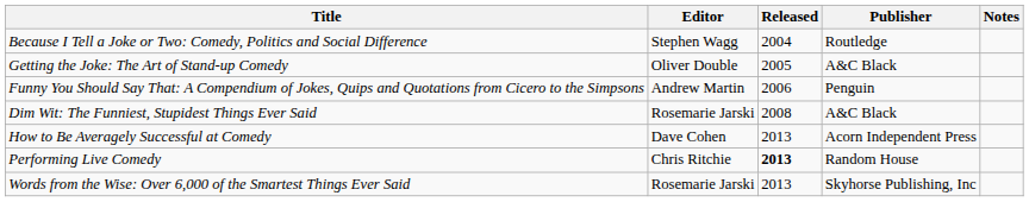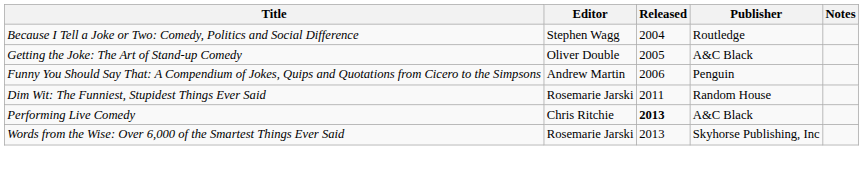Dim Wit: The Funniest, Stupidest Things Ever Said | Released: 2008 -> 2011
Dim Wit: The Funniest, Stupidest Things Ever Said | Publisher: A&C Black -> Random House
- row: How to Be Averagely Successful at Comedy | Dave Cohen | 2013 | Acorn Independent Press
Performing Live Comedy | Publisher: Random House -> A&C Black
